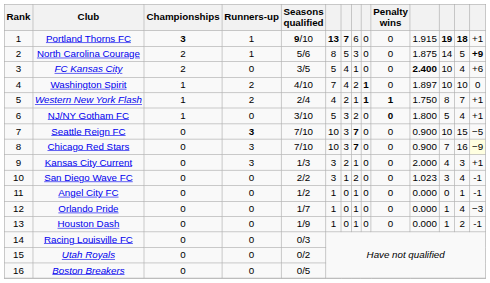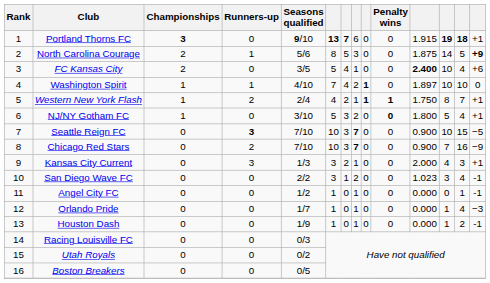Portland Thorns FC | Runners-up: 1 -> 0
Washington Spirit | Runners-up: 2 -> 1
Chicago Red Stars | Runners-up: 3 -> 2
Chicago Red Stars | column 14: lightyellow background -> no background
